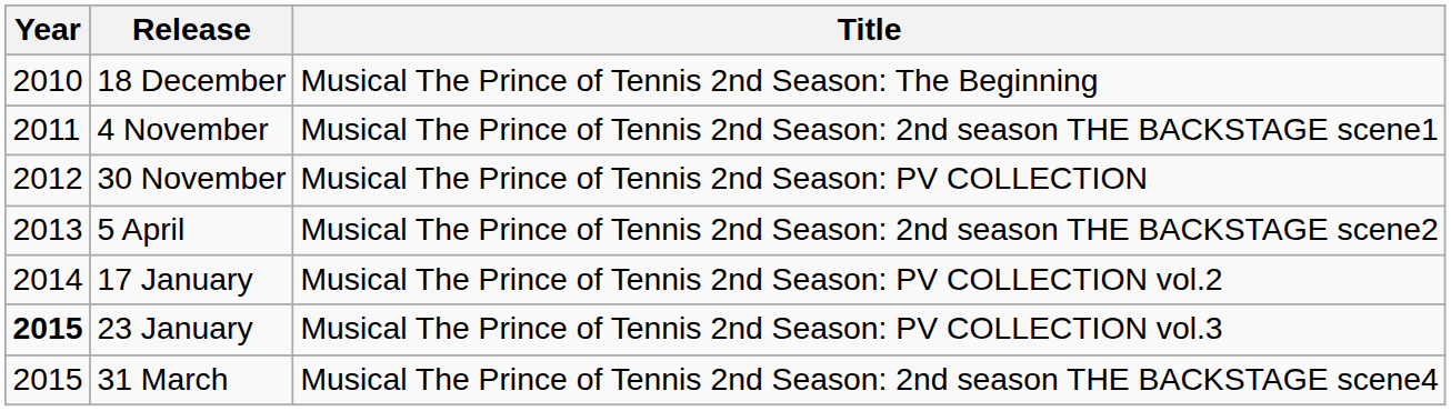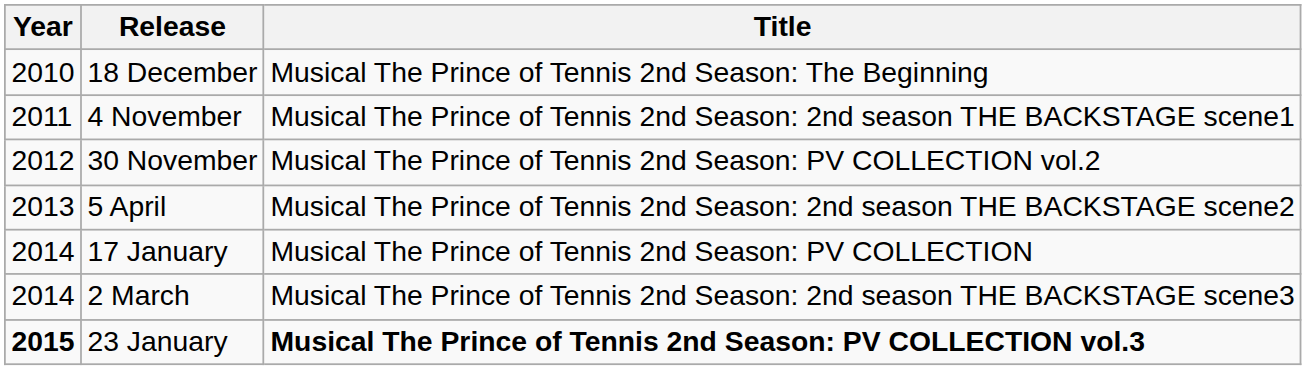30 November | Title: Musical The Prince of Tennis 2nd Season: PV COLLECTION -> Musical The Prince of Tennis 2nd Season: PV COLLECTION vol.2
17 January | Title: Musical The Prince of Tennis 2nd Season: PV COLLECTION vol.2 -> Musical The Prince of Tennis 2nd Season: PV COLLECTION
+ row: 2014 | 2 March | Musical The Prince of Tennis 2nd Season: 2nd season THE BACKSTAGE scene3
23 January | Title: normal -> bold
- row: 2015 | 31 March | Musical The Prince of Tennis 2nd Season: 2nd season THE BACKSTAGE scene4
